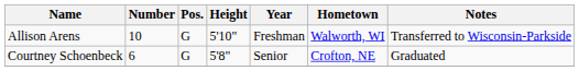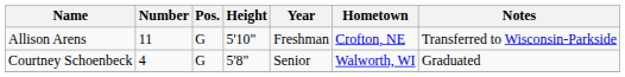Allison Arens | Number: 10 -> 11
Allison Arens | Hometown: Walworth, WI -> Crofton, NE
Courtney Schoenbeck | Number: 6 -> 4
Courtney Schoenbeck | Hometown: Crofton, NE -> Walworth, WI
